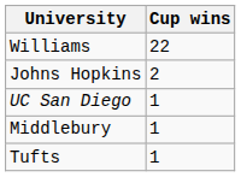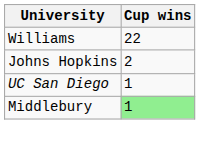Middlebury | Cup wins: no background -> lightgreen background
- row: Tufts | 1
